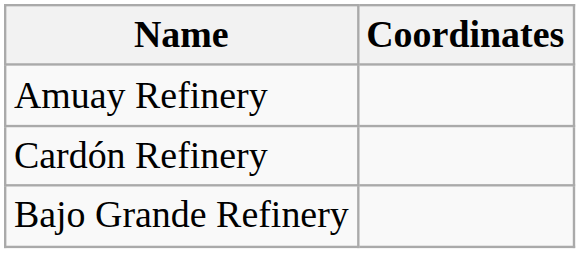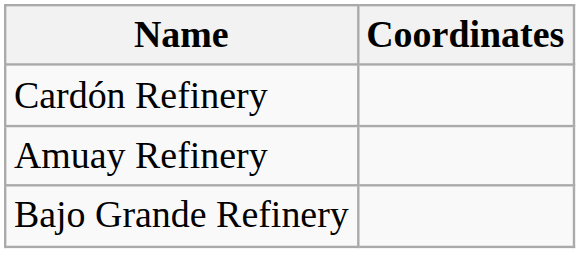rows swapped: Amuay Refinery <-> Cardón Refinery
